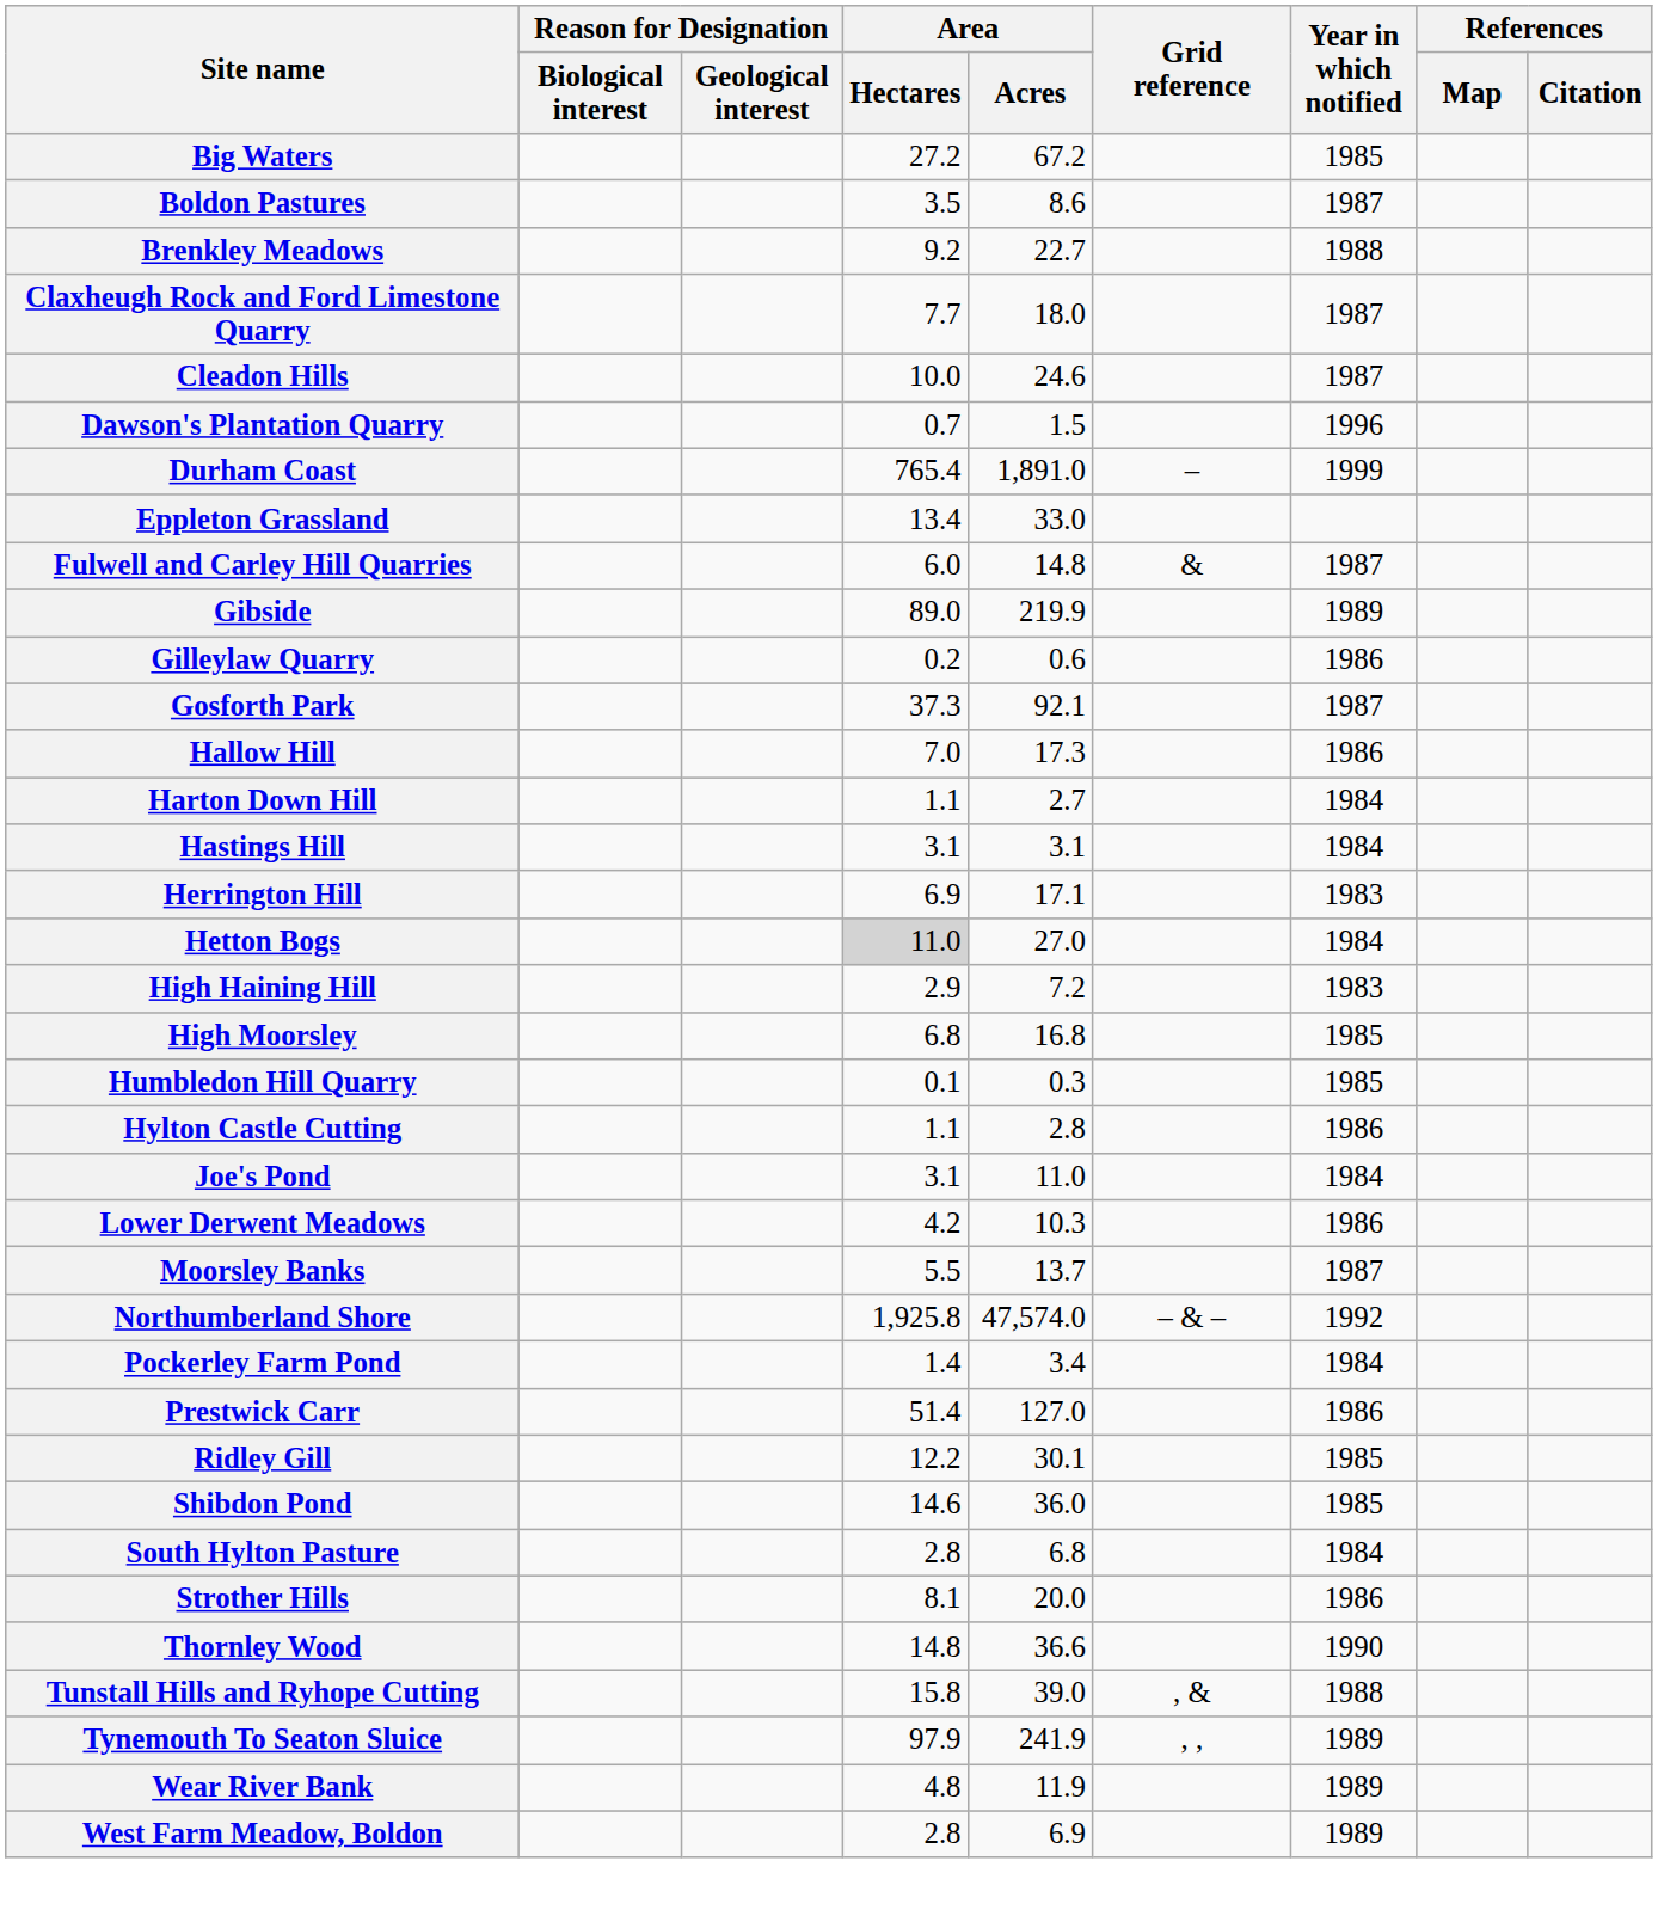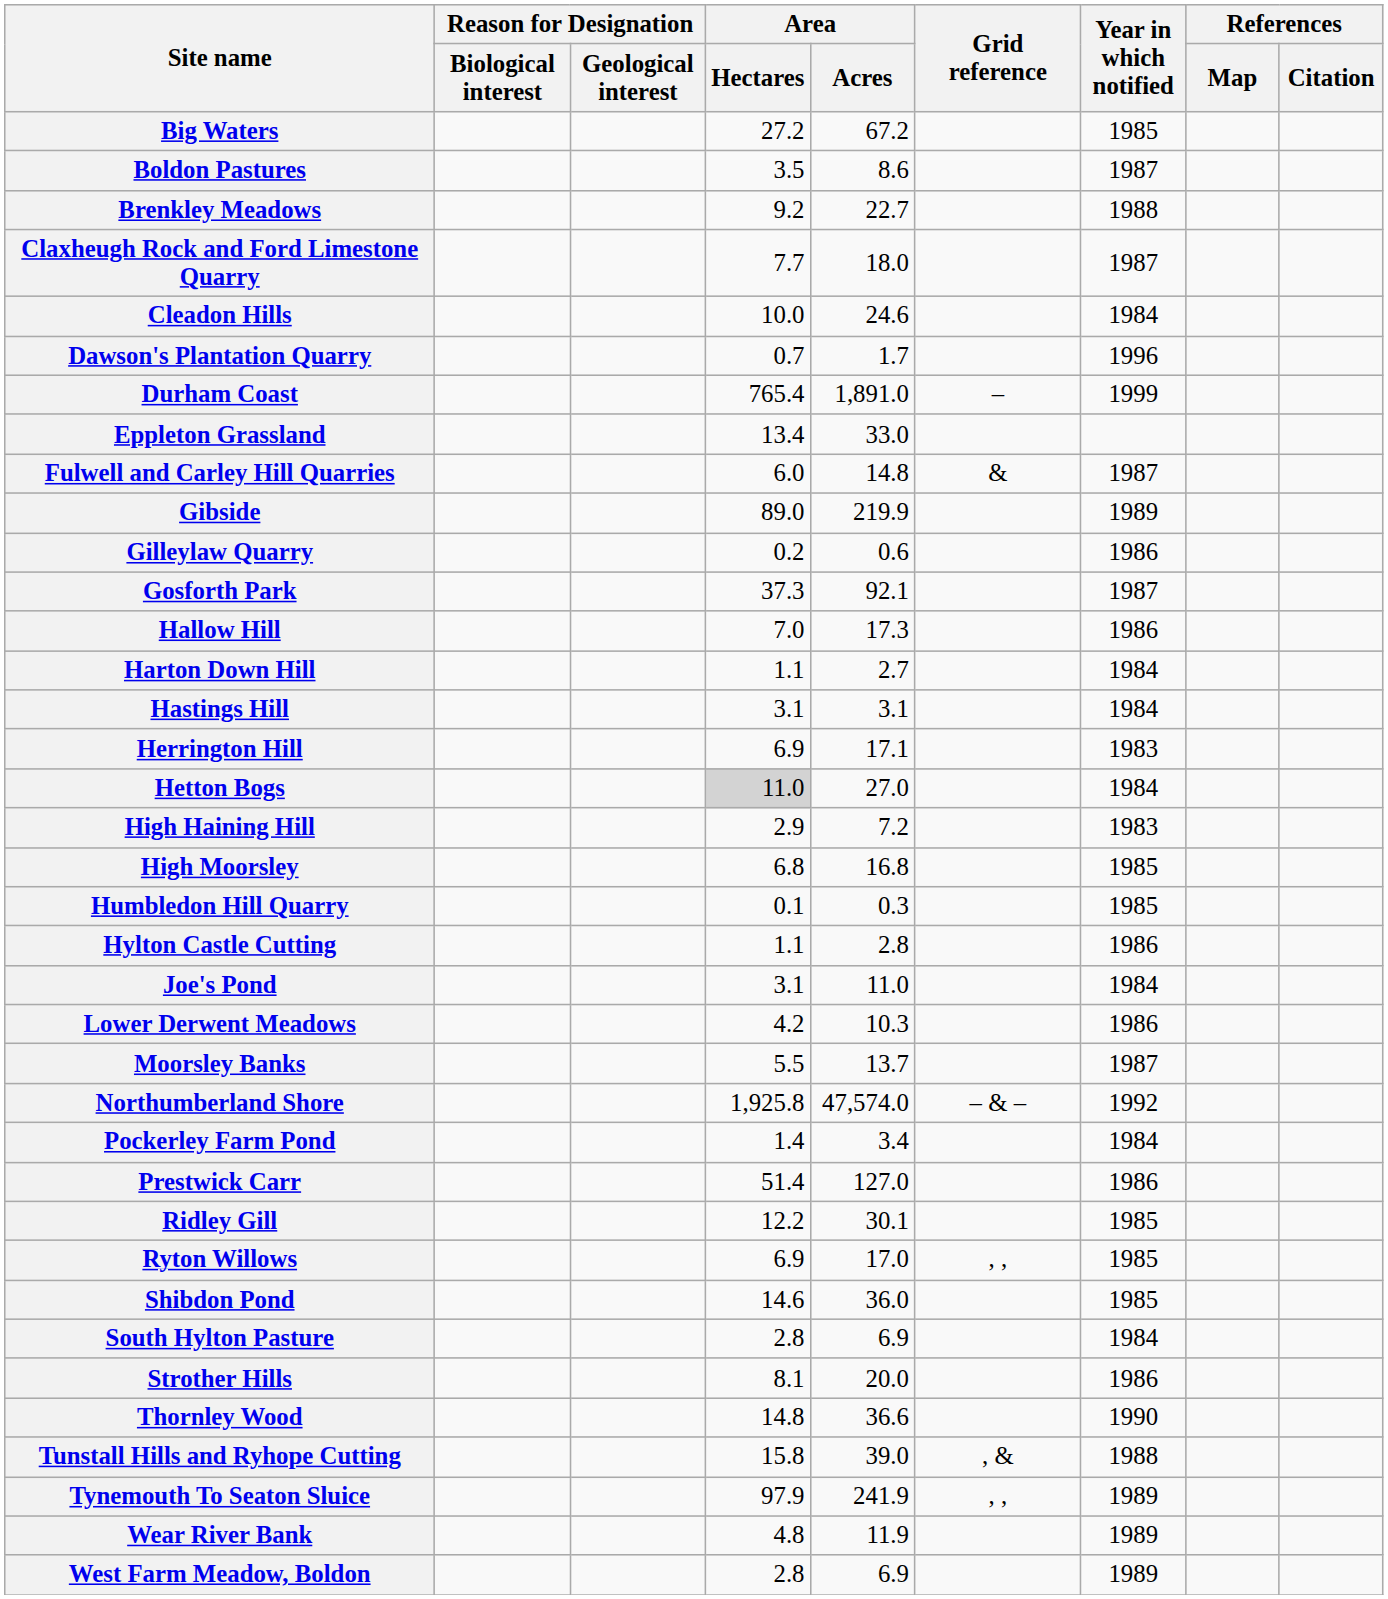Cleadon Hills | Year in which notified: 1987 -> 1984
Dawson's Plantation Quarry | Area / Acres: 1.5 -> 1.7
+ row: Ryton Willows | 6.9 | 17.0 | , , | 1985
South Hylton Pasture | Area / Acres: 6.8 -> 6.9
